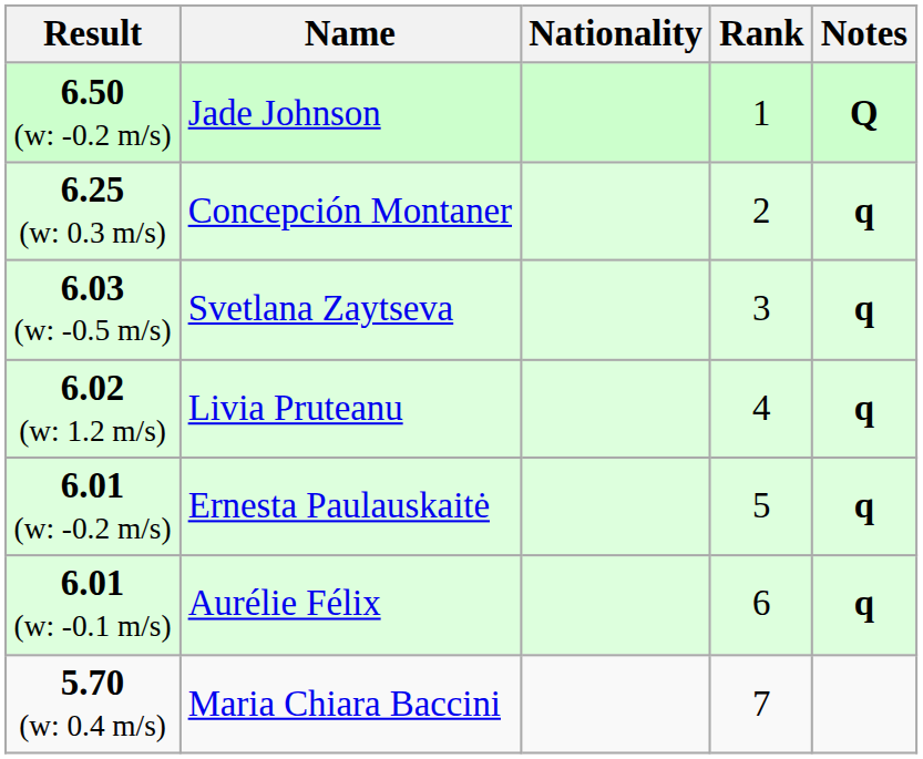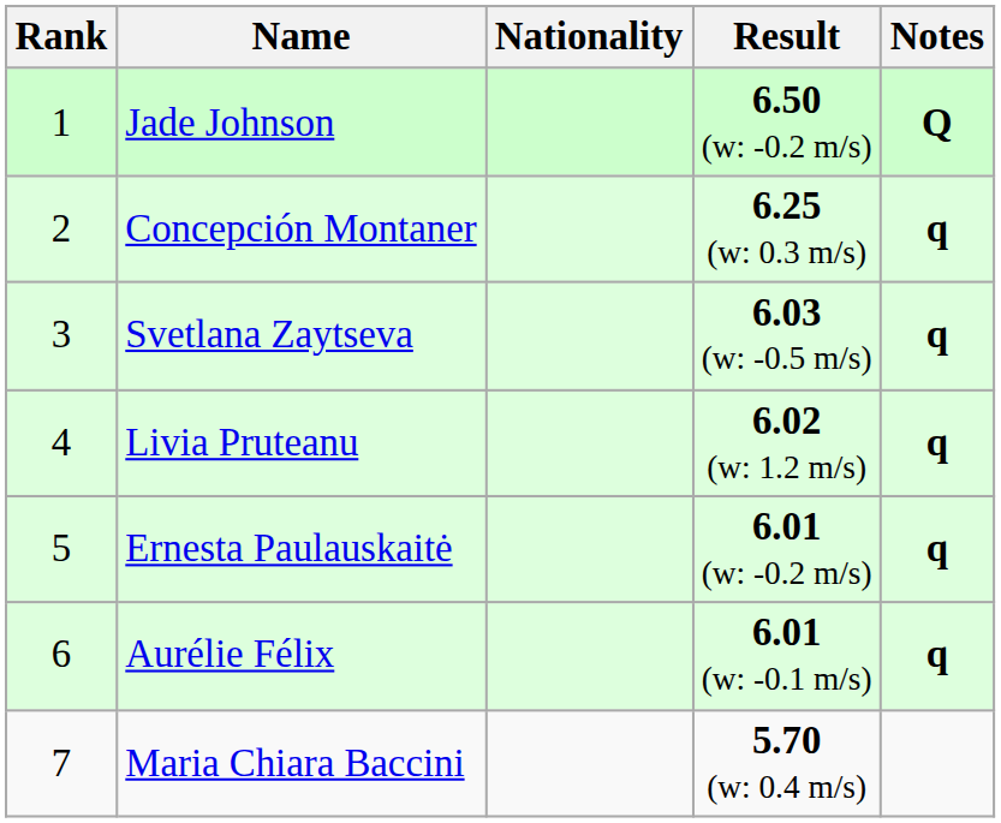columns swapped: Rank <-> Result
